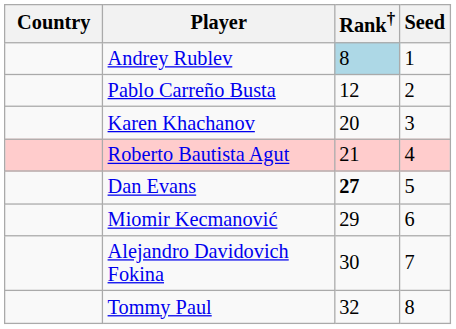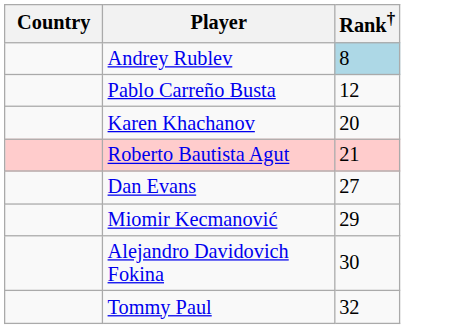- column: Seed | 1 | 2 | 3 | 4 | 5 | 6 | 7 | 8
Dan Evans | Rank†: bold -> normal
